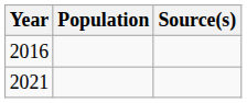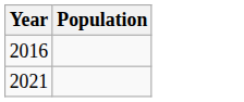- column: Source(s)
